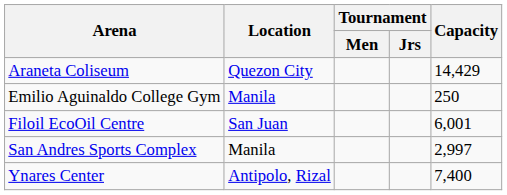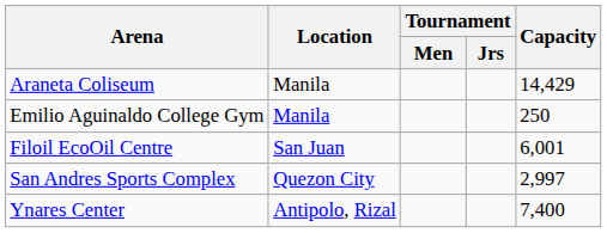Araneta Coliseum | Location: Quezon City -> Manila
San Andres Sports Complex | Location: Manila -> Quezon City
